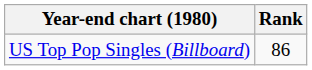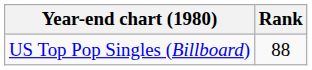US Top Pop Singles (Billboard) | Rank: 86 -> 88
